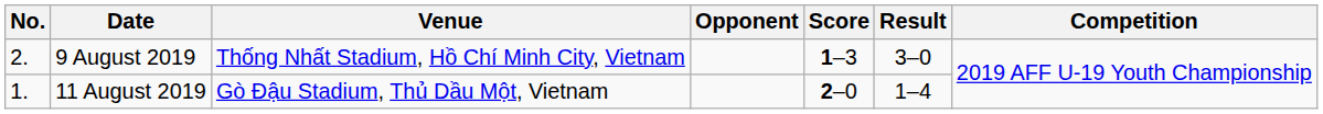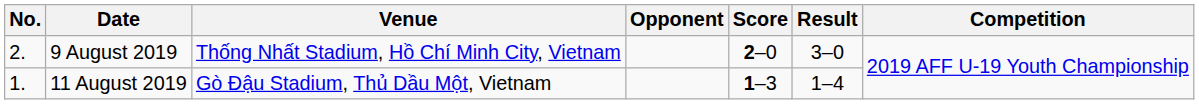9 August 2019 | Score: 1–3 -> 2–0
11 August 2019 | Score: 2–0 -> 1–3
